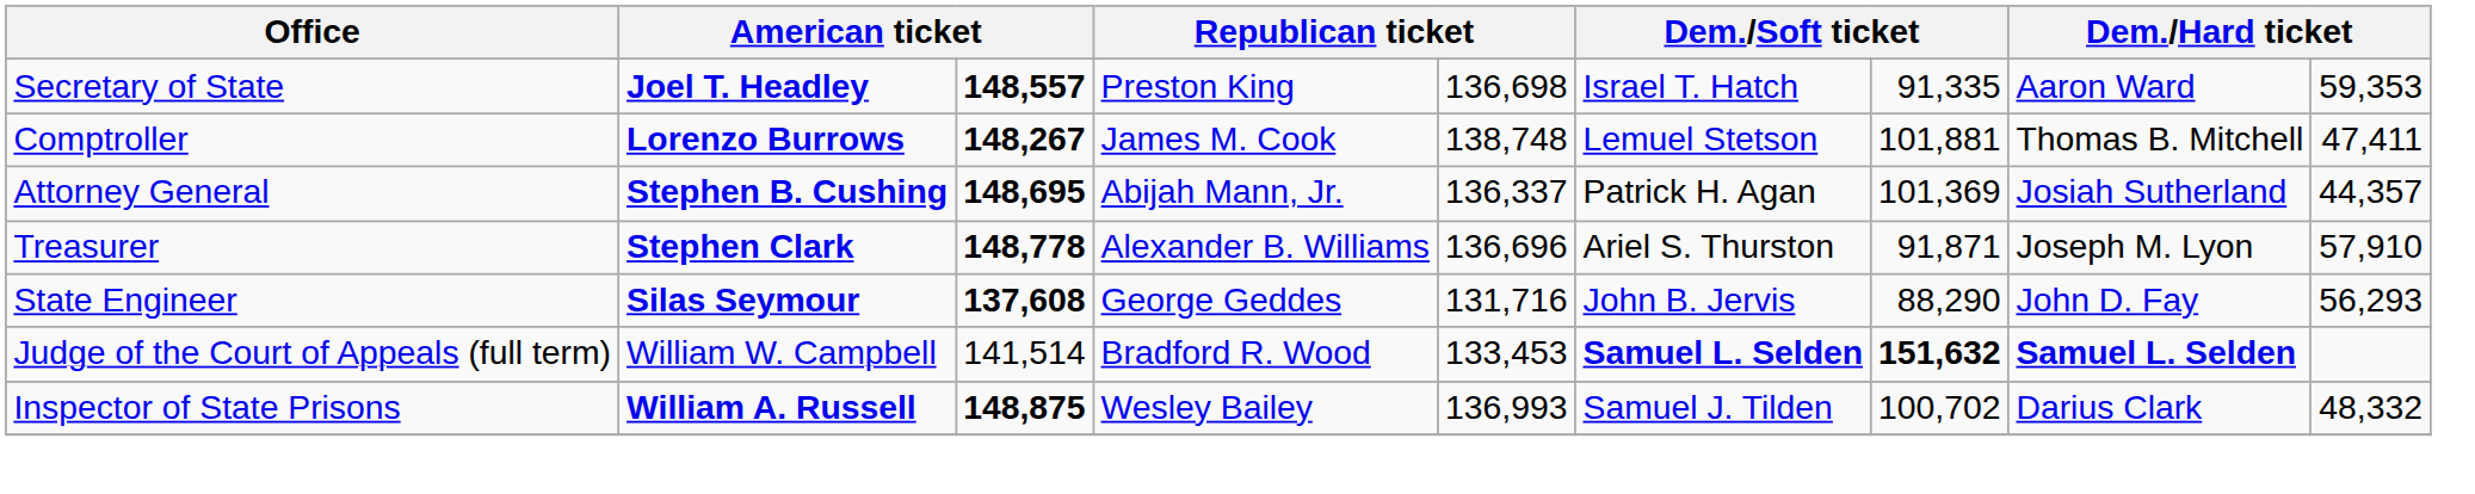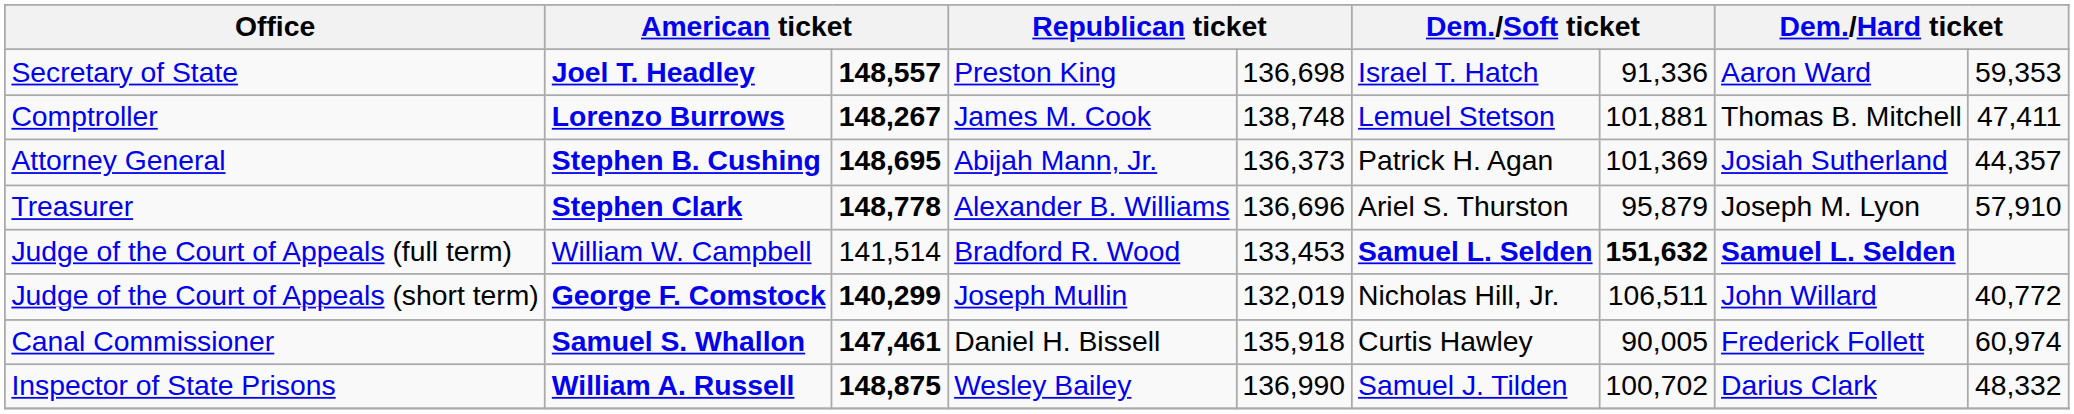Secretary of State | column 7: 91,335 -> 91,336
Attorney General | column 5: 136,337 -> 136,373
Treasurer | column 7: 91,871 -> 95,879
- row: State Engineer | Silas Seymour | 137,608 | George Geddes | 131,716 | John B. Jervis | 88,290 | John D. Fay | 56,293
+ row: Judge of the Court of Appeals (short term) | George F. Comstock | 140,299 | Joseph Mullin | 132,019 | Nicholas Hill, Jr. | 106,511 | John Willard | 40,772
+ row: Canal Commissioner | Samuel S. Whallon | 147,461 | Daniel H. Bissell | 135,918 | Curtis Hawley | 90,005 | Frederick Follett | 60,974
Inspector of State Prisons | column 5: 136,993 -> 136,990
